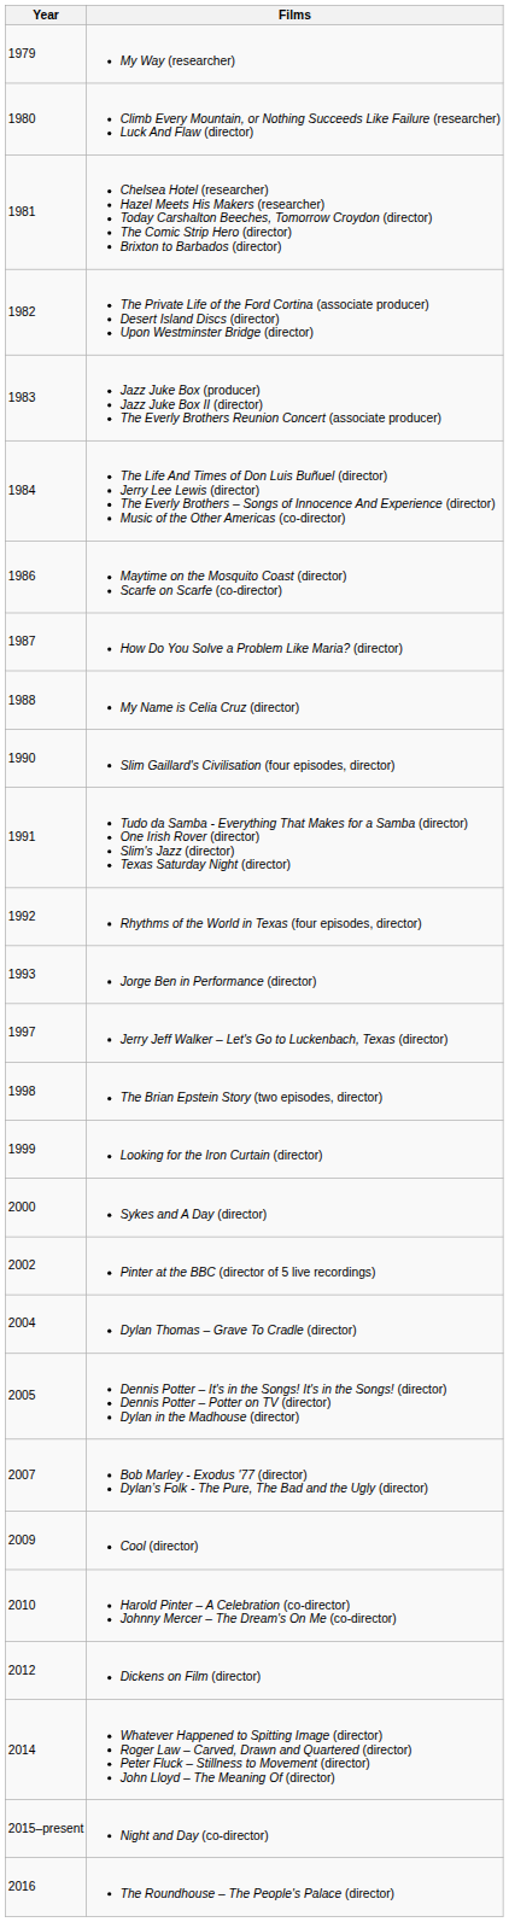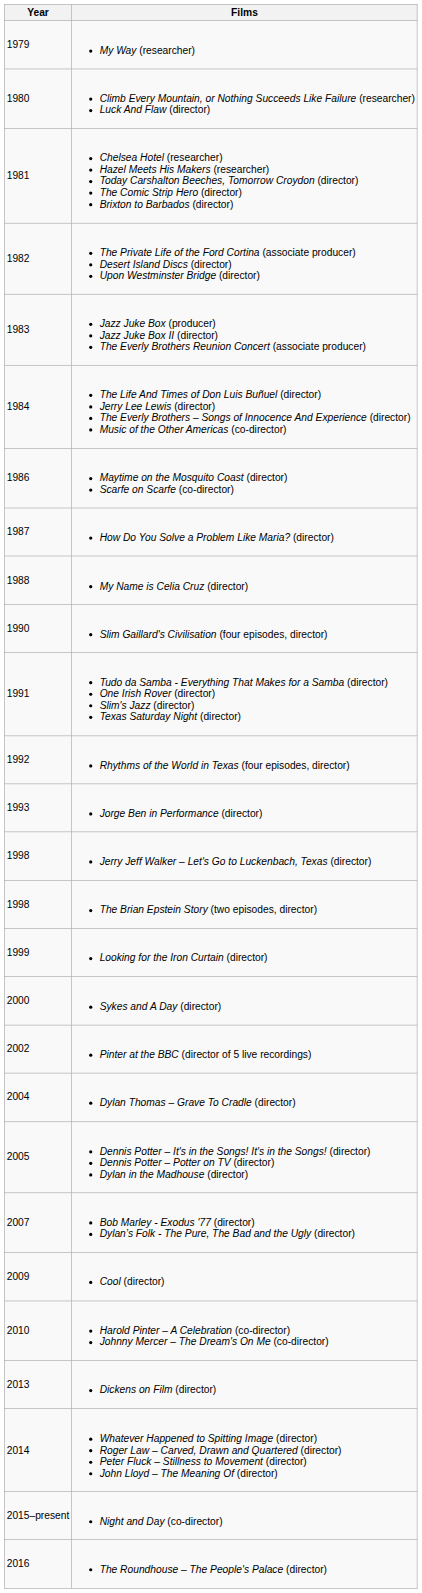Jerry Jeff Walker – Let's Go to Luckenbach, Texas (director) | Year: 1997 -> 1998
Dickens on Film (director) | Year: 2012 -> 2013
